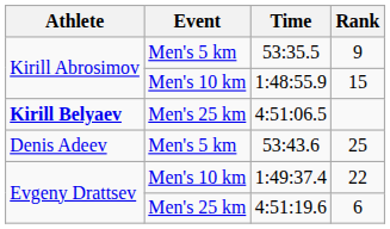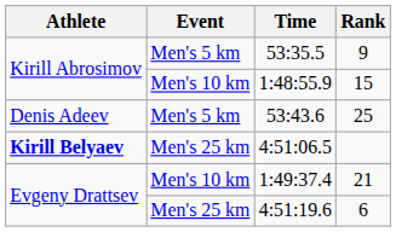rows swapped: 53:43.6 <-> 4:51:06.5
1:49:37.4 | Rank: 22 -> 21
